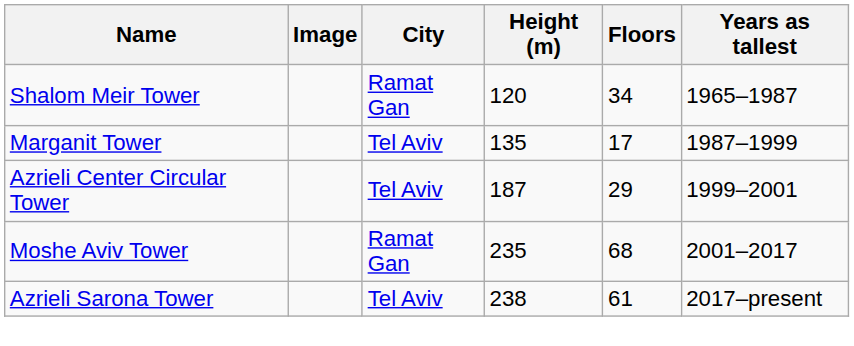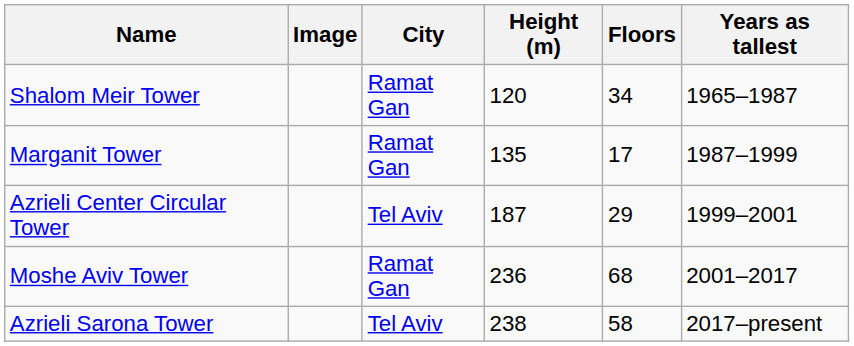Marganit Tower | City: Tel Aviv -> Ramat Gan
Moshe Aviv Tower | Height (m): 235 -> 236
Azrieli Sarona Tower | Floors: 61 -> 58
